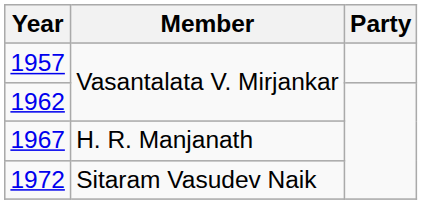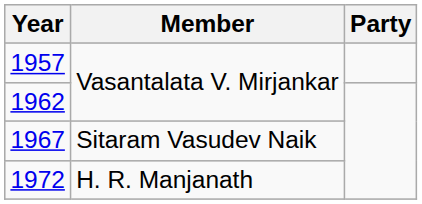1967 | Member: H. R. Manjanath -> Sitaram Vasudev Naik
1972 | Member: Sitaram Vasudev Naik -> H. R. Manjanath
